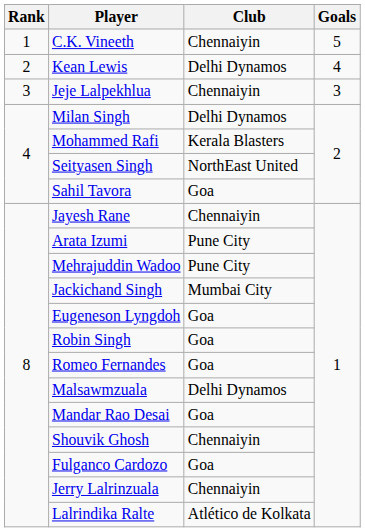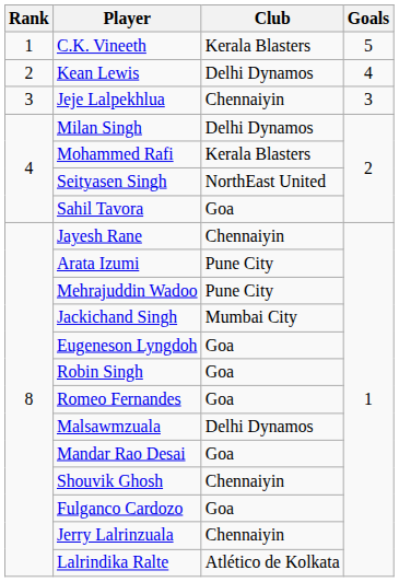C.K. Vineeth | Club: Chennaiyin -> Kerala Blasters
